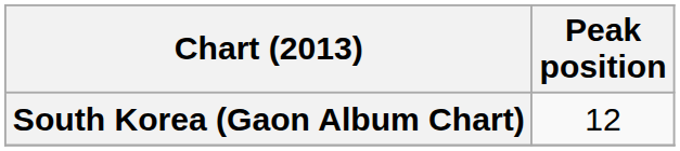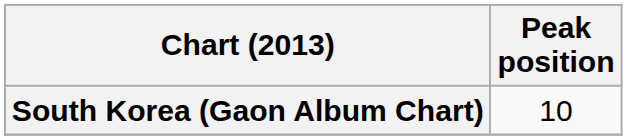South Korea (Gaon Album Chart) | Peak position: 12 -> 10
